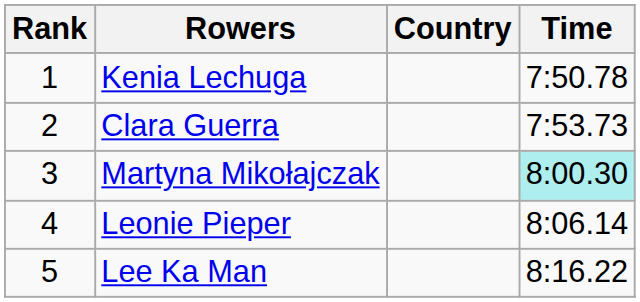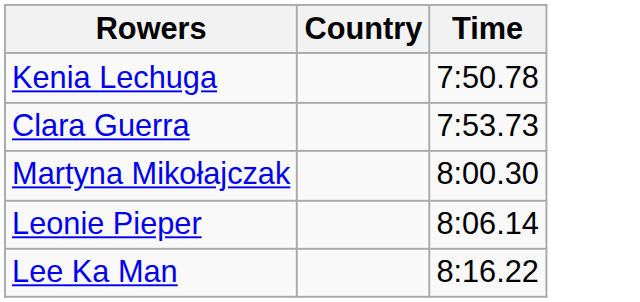- column: Rank | 1 | 2 | 3 | 4 | 5
Martyna Mikołajczak | Time: paleturquoise background -> no background
